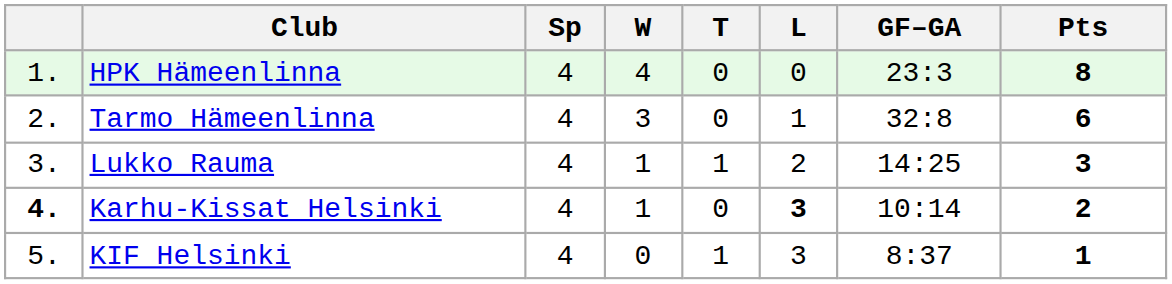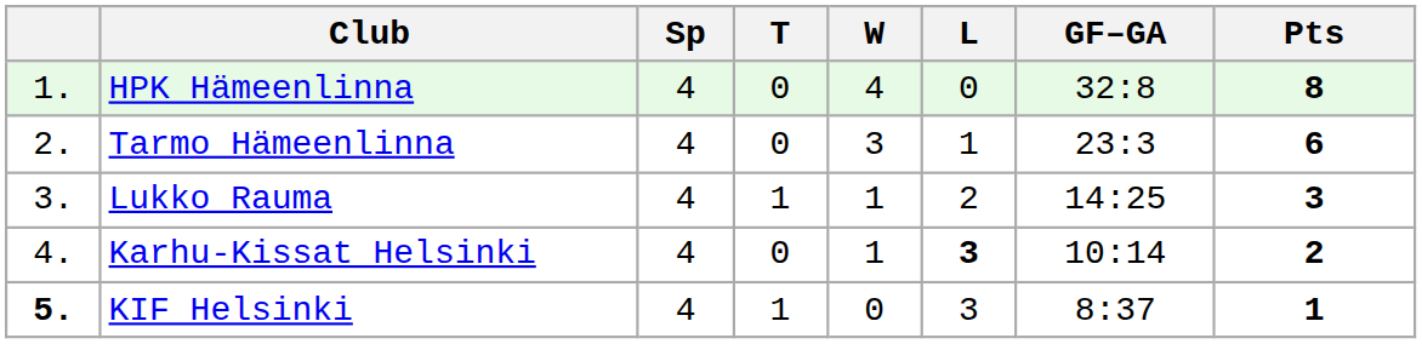columns swapped: W <-> T
HPK Hämeenlinna | GF–GA: 23:3 -> 32:8
Tarmo Hämeenlinna | GF–GA: 32:8 -> 23:3
Karhu-Kissat Helsinki | column 1: bold -> normal
KIF Helsinki | column 1: normal -> bold
